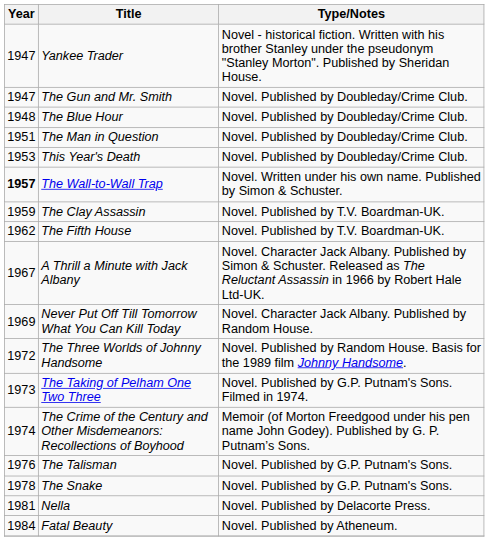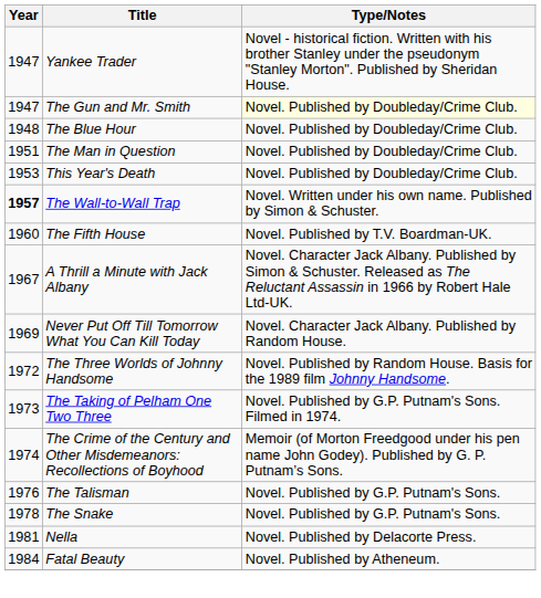The Gun and Mr. Smith | Type/Notes: no background -> lightyellow background
- row: 1959 | The Clay Assassin | Novel. Published by T.V. Boardman-UK.
The Fifth House | Year: 1962 -> 1960
